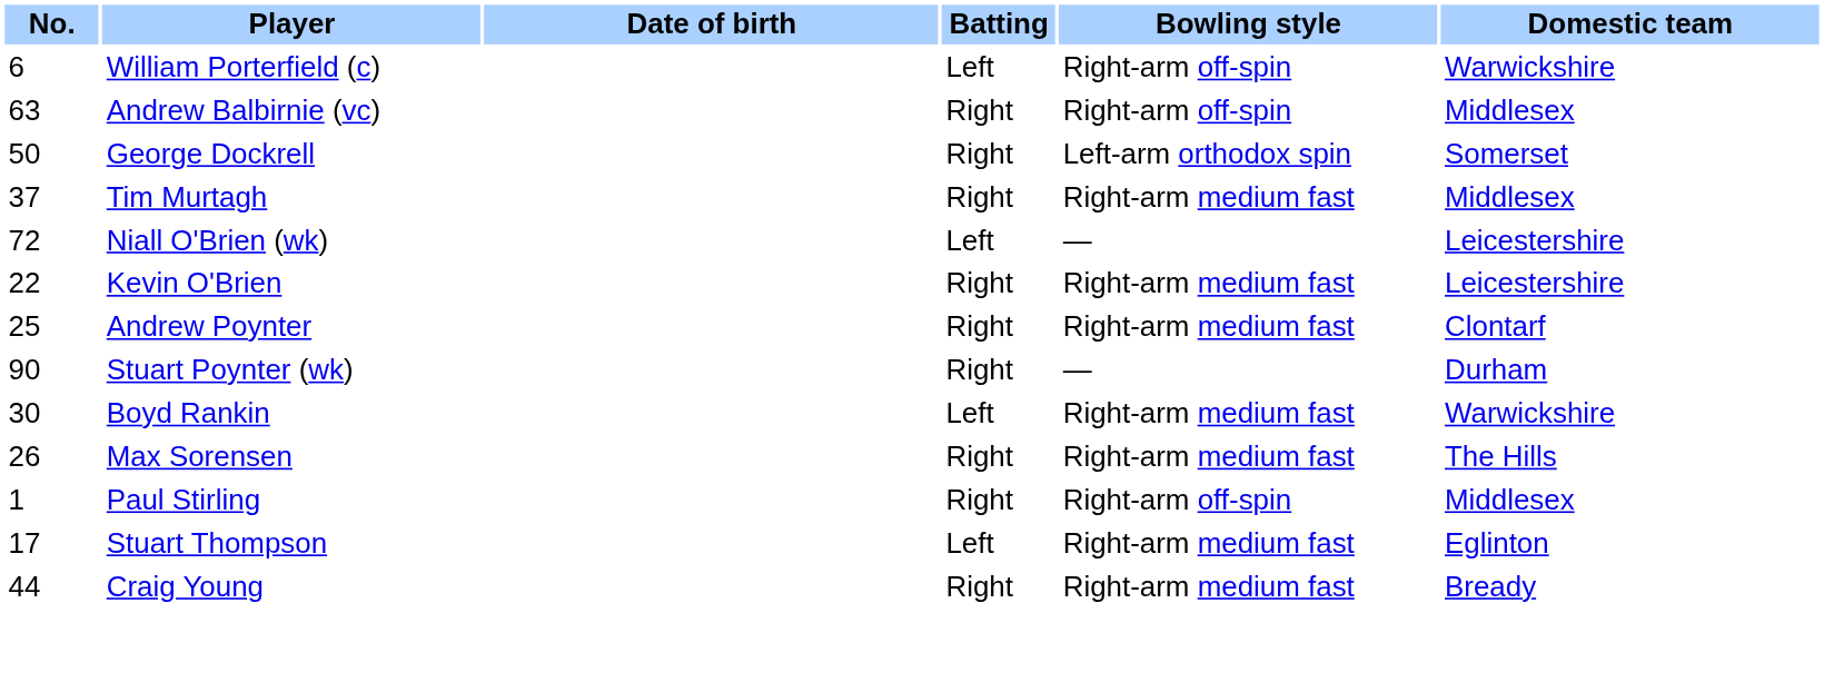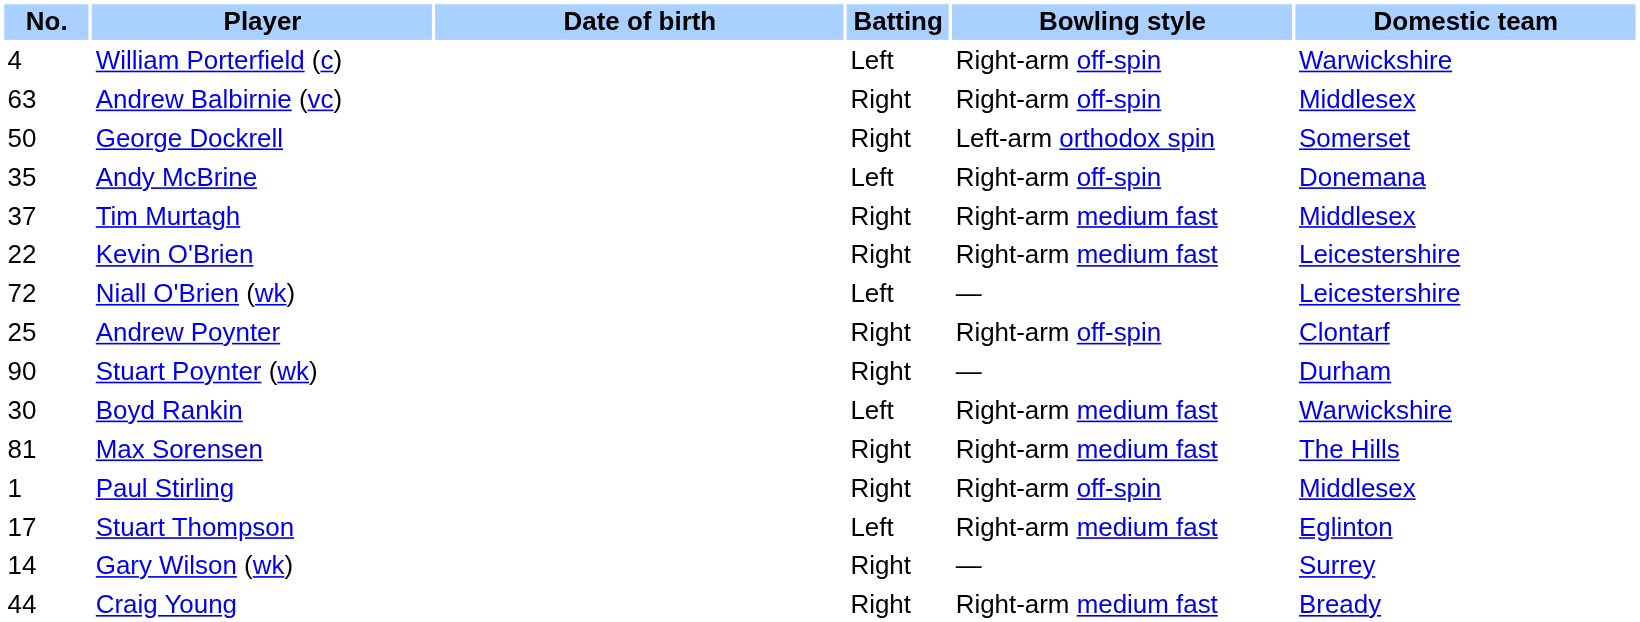William Porterfield (c) | No.: 6 -> 4
+ row: 35 | Andy McBrine | Left | Right-arm off-spin | Donemana
rows swapped: Kevin O'Brien <-> Niall O'Brien (wk)
Andrew Poynter | Bowling style: Right-arm medium fast -> Right-arm off-spin
Max Sorensen | No.: 26 -> 81
+ row: 14 | Gary Wilson (wk) | Right | — | Surrey
